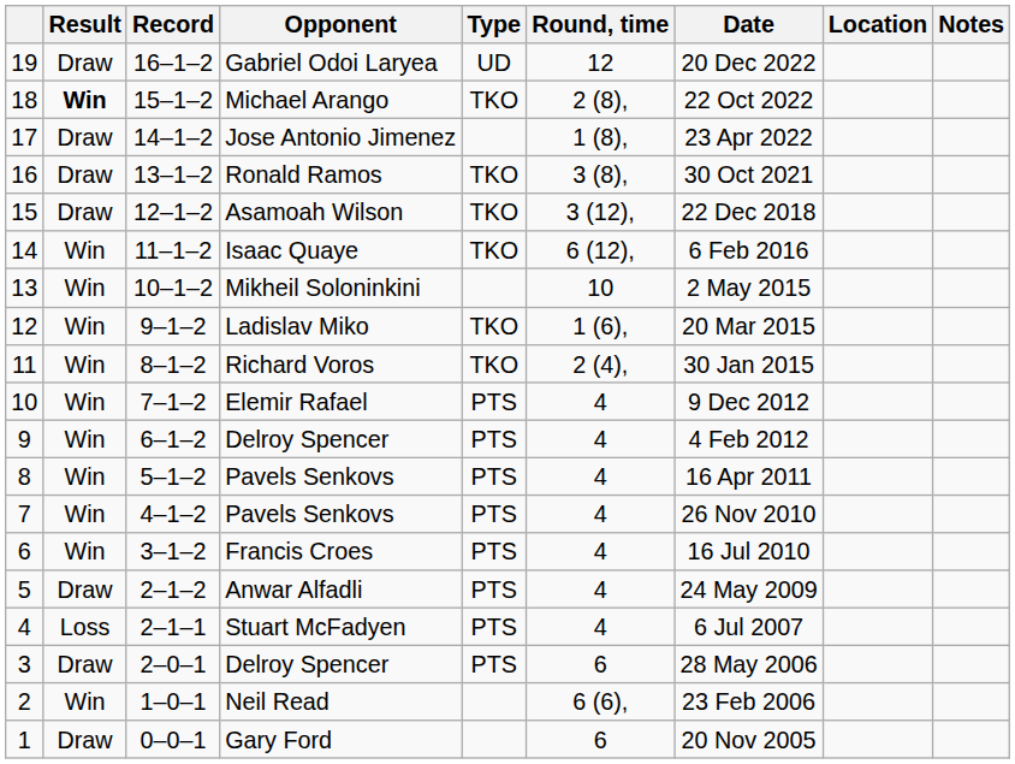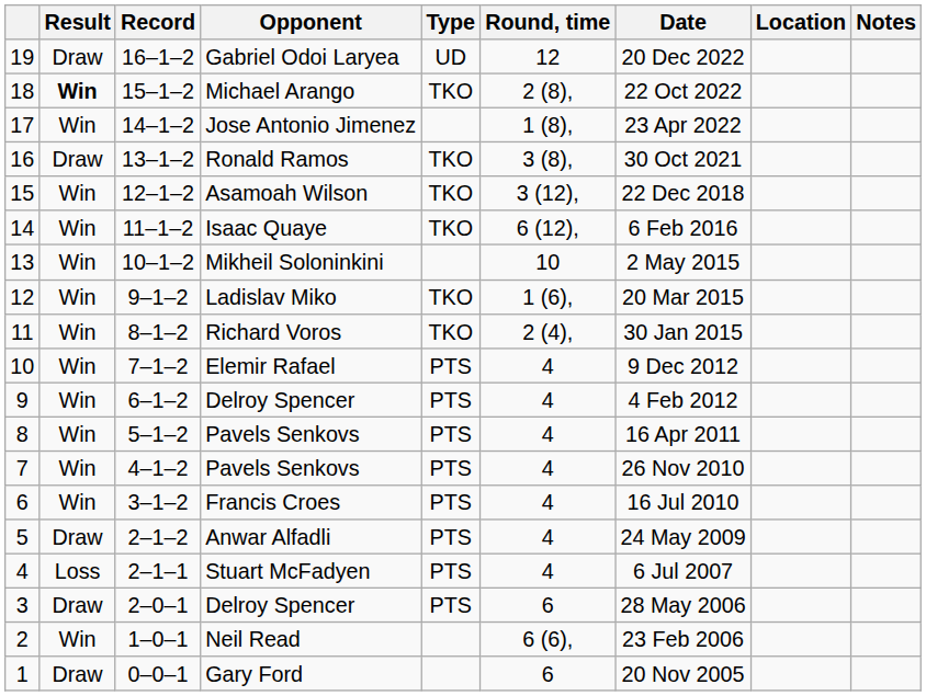17 | Result: Draw -> Win
15 | Result: Draw -> Win
